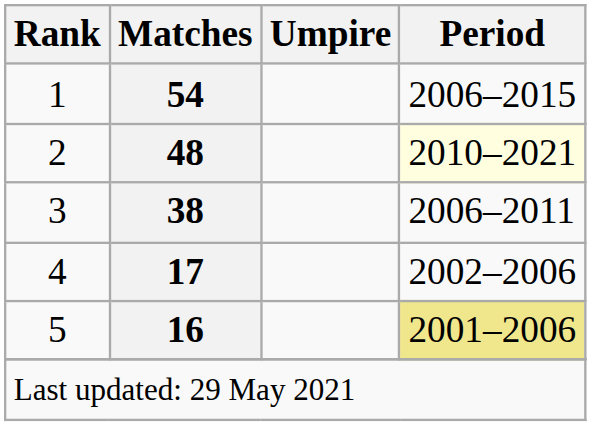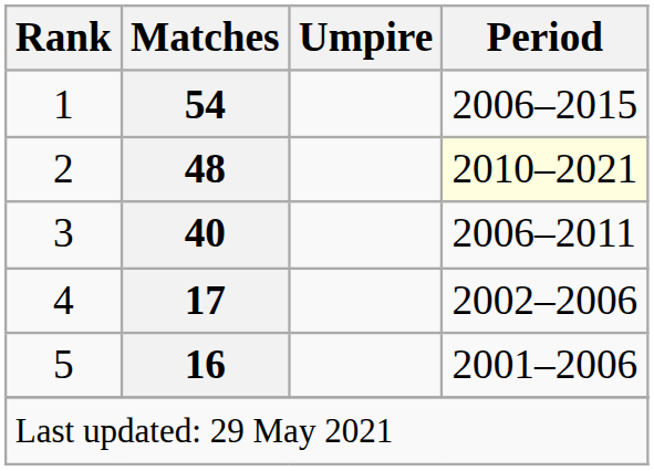3 | Matches: 38 -> 40
5 | Period: khaki background -> no background
